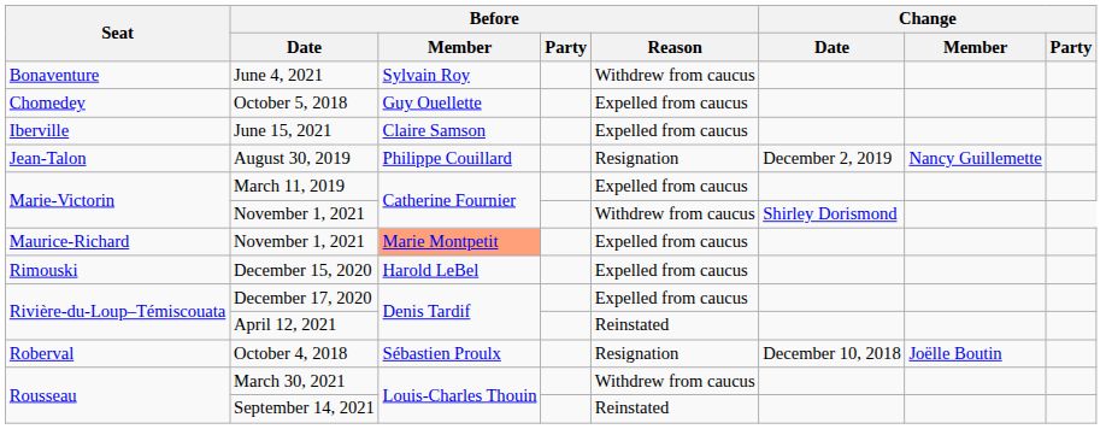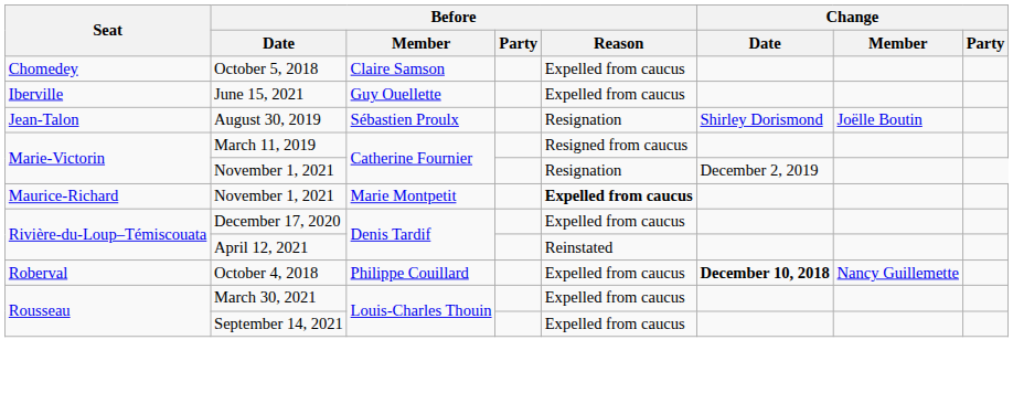- row: Bonaventure | June 4, 2021 | Sylvain Roy | Withdrew from caucus
October 5, 2018 | Before / Member: Guy Ouellette -> Claire Samson
June 15, 2021 | Before / Member: Claire Samson -> Guy Ouellette
August 30, 2019 | Before / Member: Philippe Couillard -> Sébastien Proulx
August 30, 2019 | Change / Date: December 2, 2019 -> Shirley Dorismond
August 30, 2019 | Change / Member: Nancy Guillemette -> Joëlle Boutin
March 11, 2019 | Before / Reason: Expelled from caucus -> Resigned from caucus
Marie-Victorin / November 1, 2021 | Before / Reason: Withdrew from caucus -> Resignation
Marie-Victorin / November 1, 2021 | Change / Date: Shirley Dorismond -> December 2, 2019
Maurice-Richard / November 1, 2021 | Before / Member: lightsalmon background -> no background
Maurice-Richard / November 1, 2021 | Before / Reason: normal -> bold
- row: Rimouski | December 15, 2020 | Harold LeBel | Expelled from caucus
October 4, 2018 | Before / Member: Sébastien Proulx -> Philippe Couillard
October 4, 2018 | Before / Reason: Resignation -> Expelled from caucus
October 4, 2018 | Change / Date: normal -> bold
October 4, 2018 | Change / Member: Joëlle Boutin -> Nancy Guillemette
March 30, 2021 | Before / Reason: Withdrew from caucus -> Expelled from caucus
September 14, 2021 | Before / Reason: Reinstated -> Expelled from caucus
